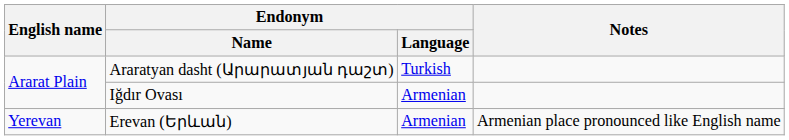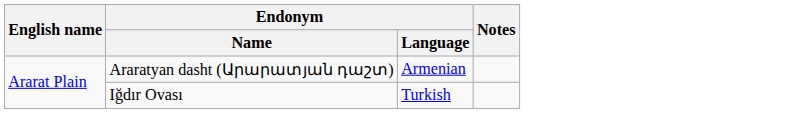Araratyan dasht (Արարատյան դաշտ) | Endonym / Language: Turkish -> Armenian
Iğdır Ovası | Endonym / Language: Armenian -> Turkish
- row: Yerevan | Erevan (Երևան) | Armenian | Armenian place pronounced like English name
